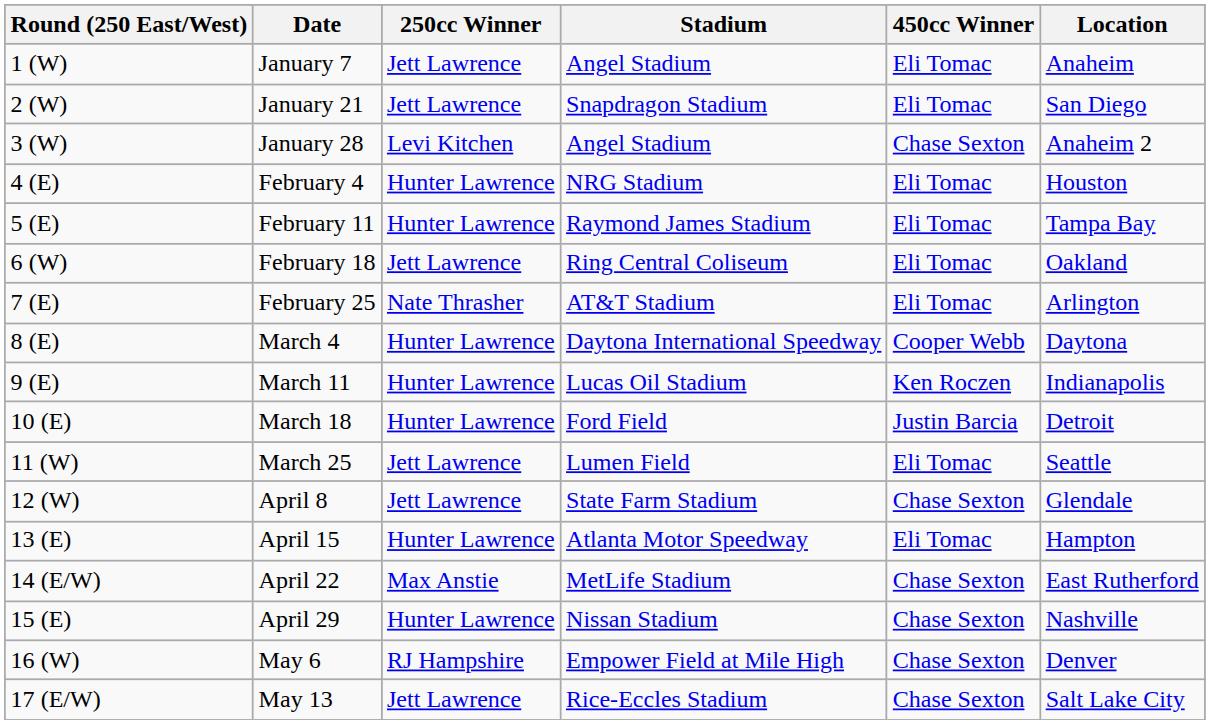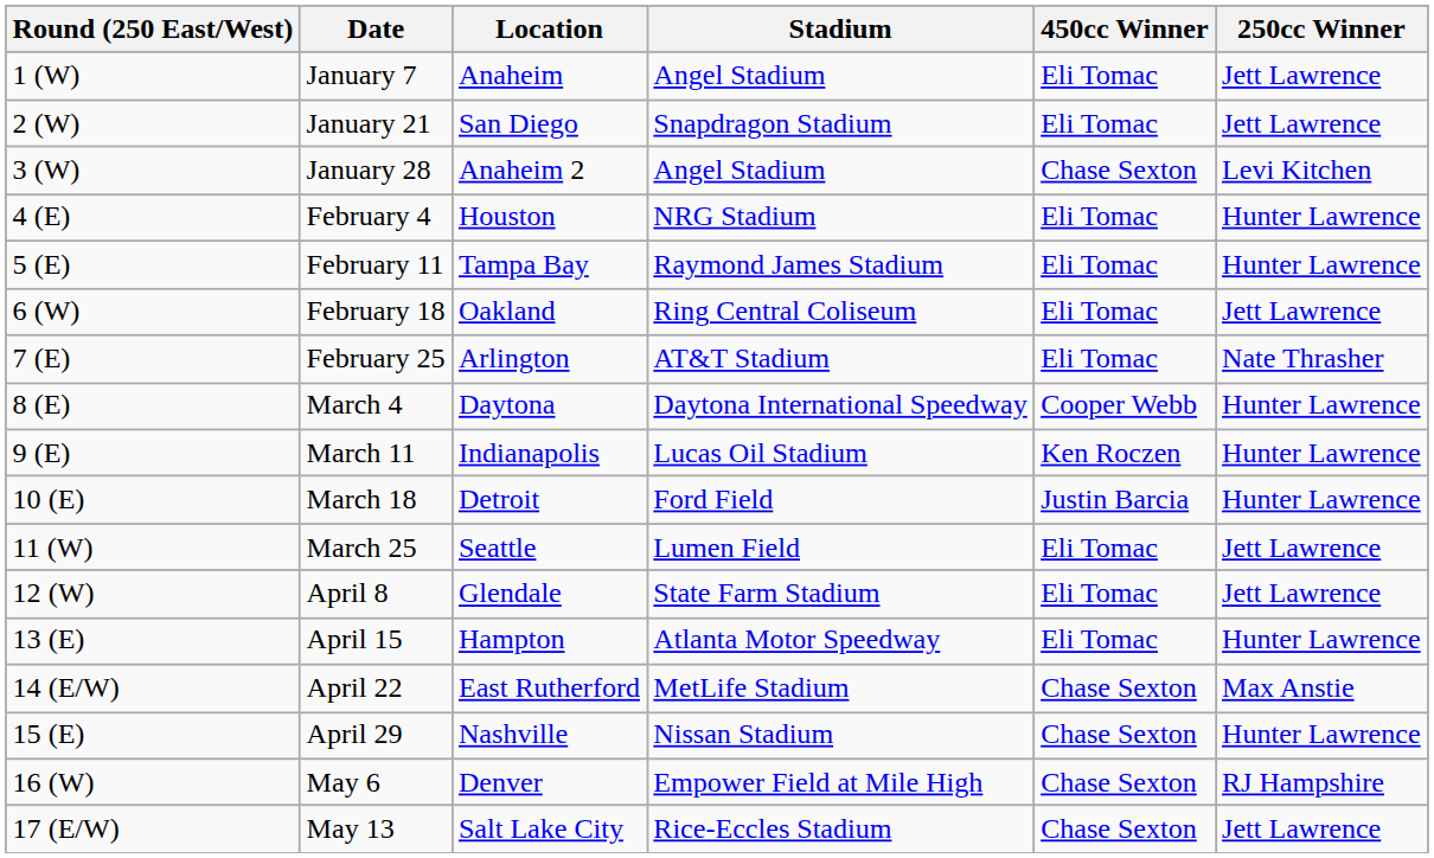columns swapped: Location <-> 250cc Winner
April 8 | 450cc Winner: Chase Sexton -> Eli Tomac
